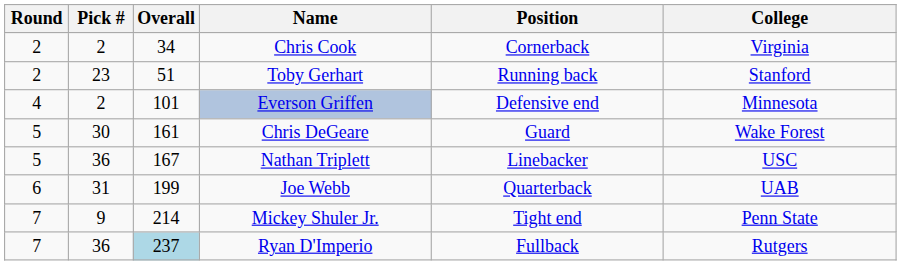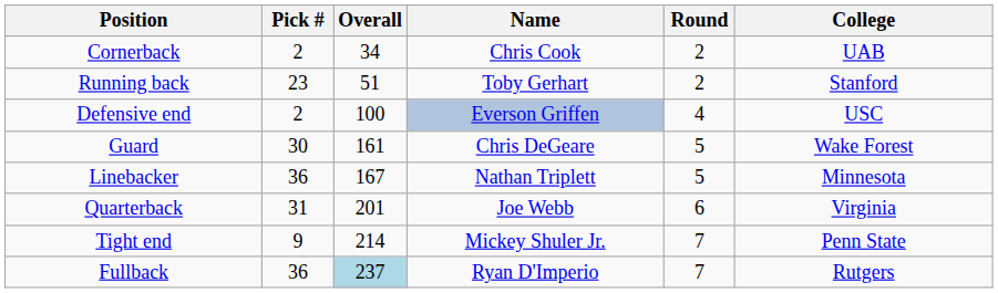columns swapped: Round <-> Position
Chris Cook | College: Virginia -> UAB
Everson Griffen | Overall: 101 -> 100
Everson Griffen | College: Minnesota -> USC
Nathan Triplett | College: USC -> Minnesota
Joe Webb | Overall: 199 -> 201
Joe Webb | College: UAB -> Virginia
